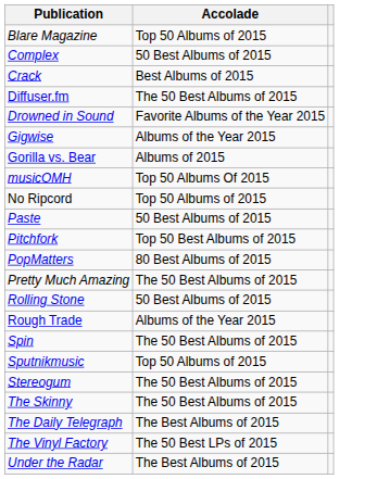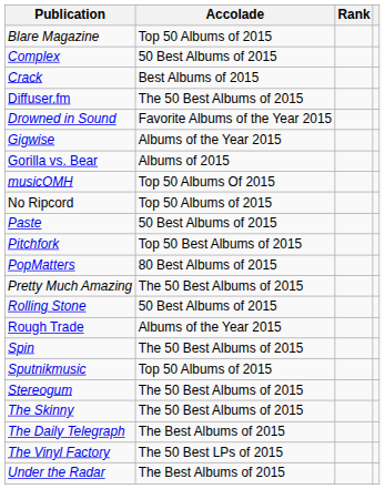+ column: Rank
